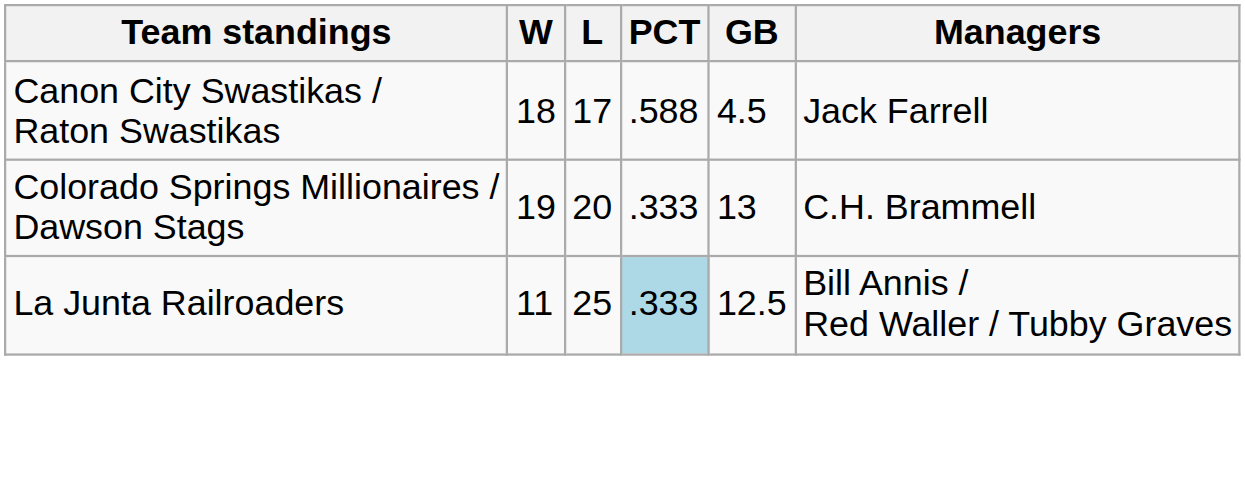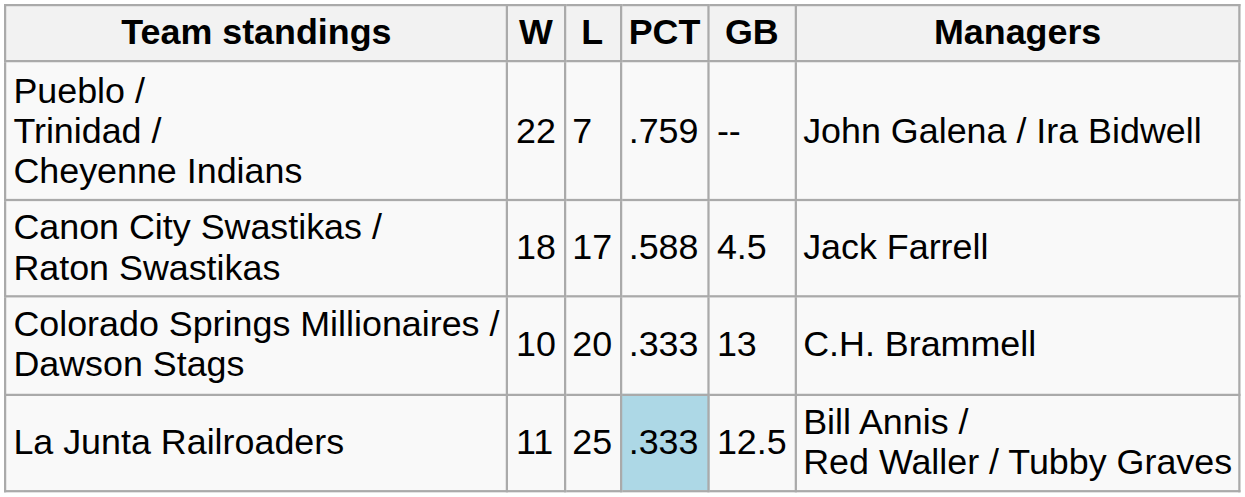+ row: Pueblo / Trinidad / Cheyenne Indians | 22 | 7 | .759 | -- | John Galena / Ira Bidwell
Colorado Springs Millionaires / Dawson Stags | W: 19 -> 10
